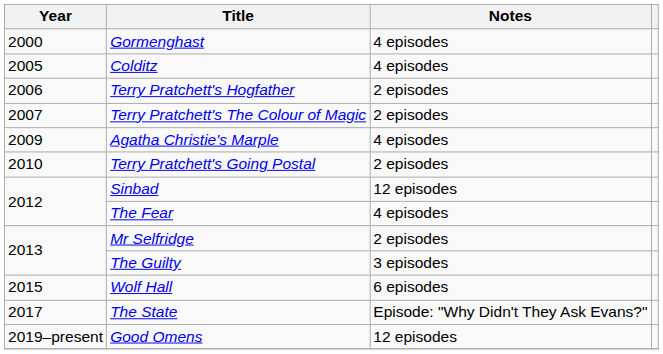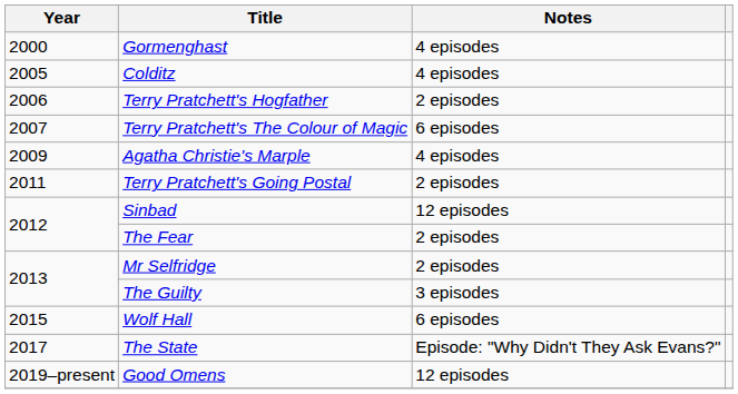Terry Pratchett's The Colour of Magic | Notes: 2 episodes -> 6 episodes
Terry Pratchett's Going Postal | Year: 2010 -> 2011
The Fear | Notes: 4 episodes -> 2 episodes
